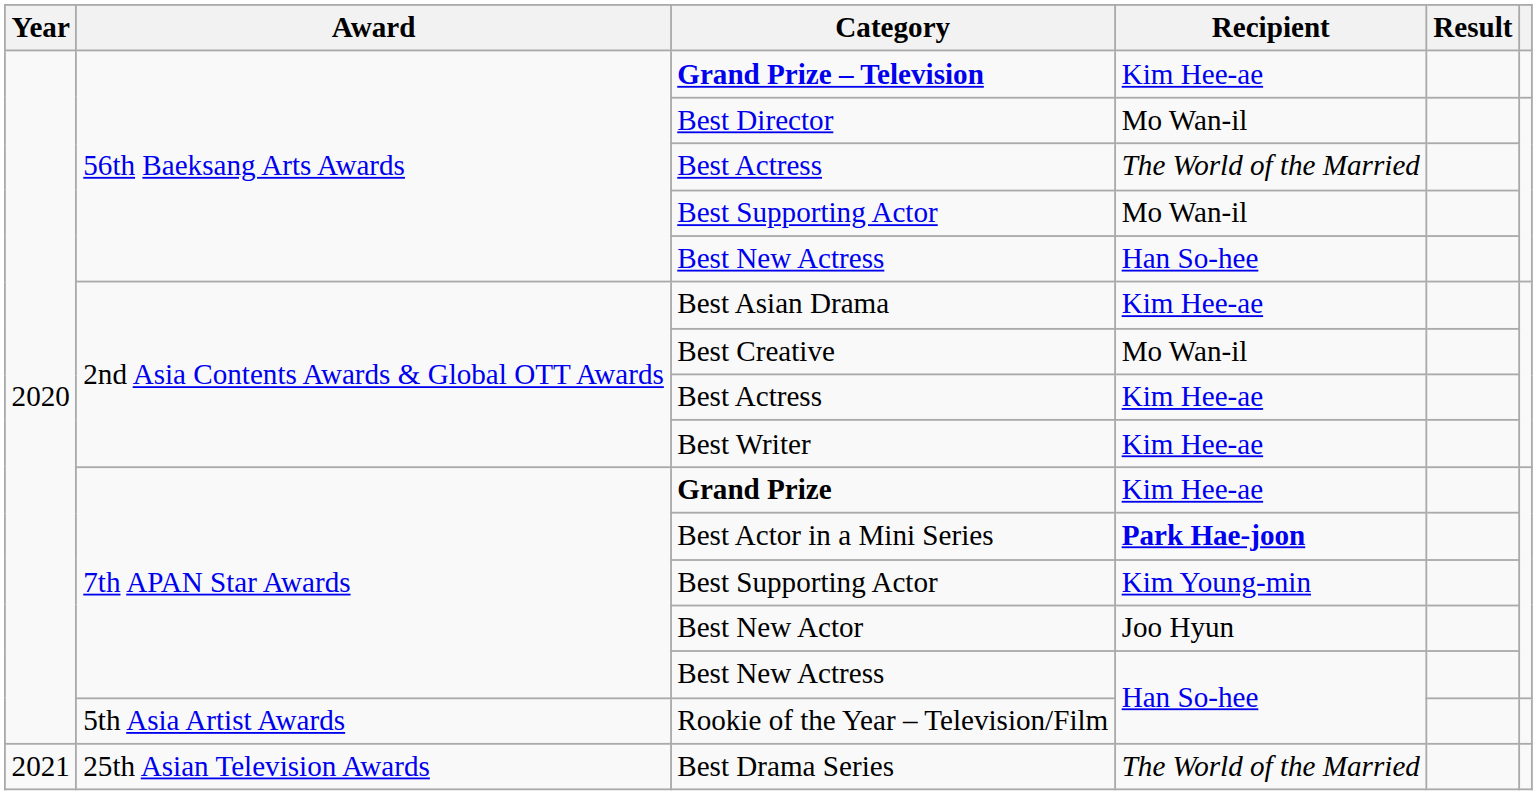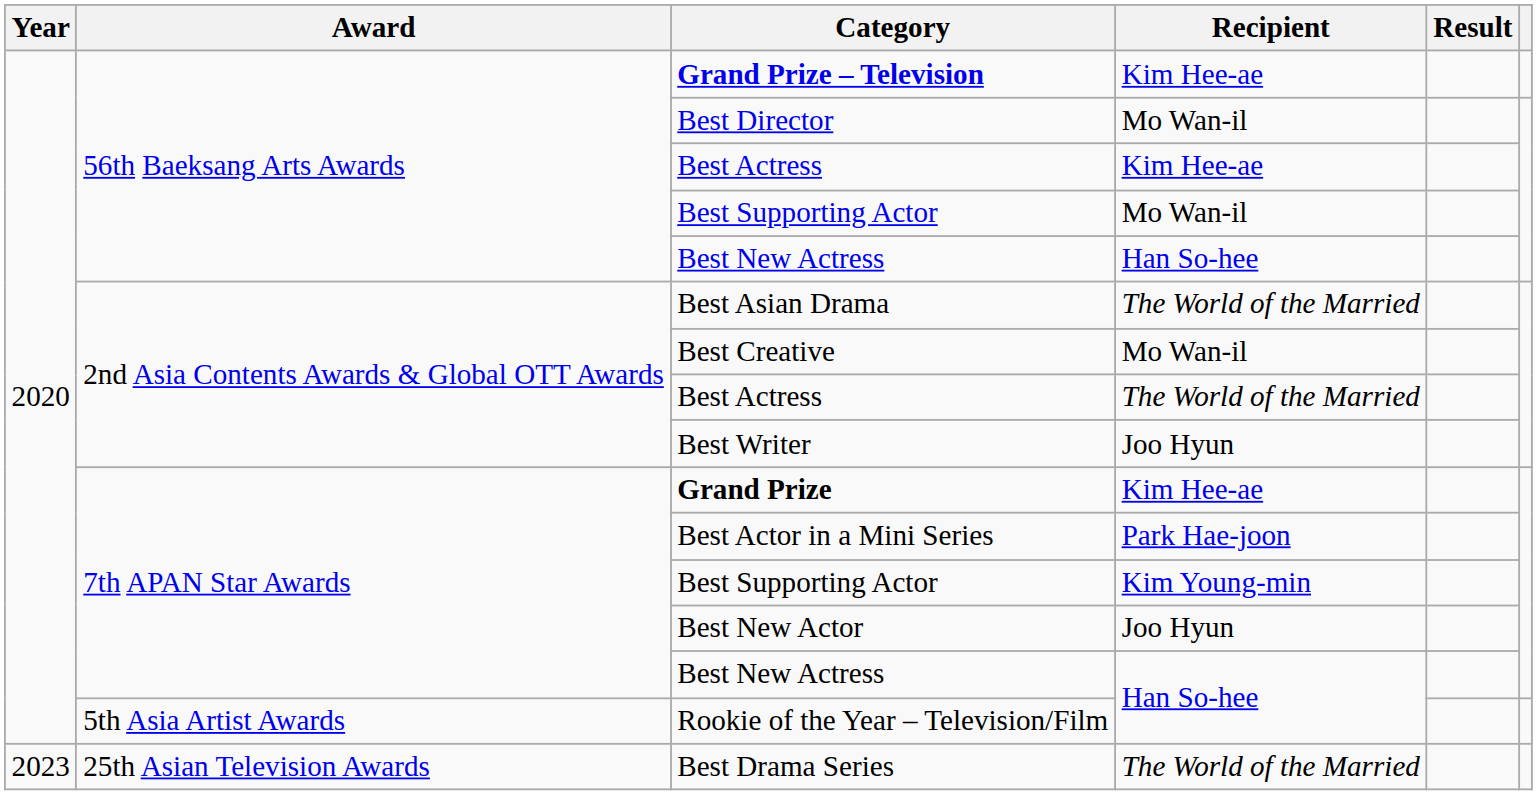56th Baeksang Arts Awards / Best Actress | Recipient: The World of the Married -> Kim Hee-ae
Best Asian Drama | Recipient: Kim Hee-ae -> The World of the Married
2nd Asia Contents Awards & Global OTT Awards / Best Actress | Recipient: Kim Hee-ae -> The World of the Married
Best Writer | Recipient: Kim Hee-ae -> Joo Hyun
Best Actor in a Mini Series | Recipient: bold -> normal
Best Drama Series | Year: 2021 -> 2023
